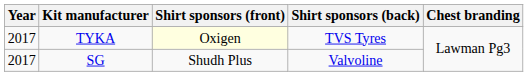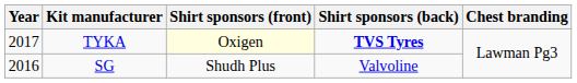TYKA | Shirt sponsors (back): normal -> bold
SG | Year: 2017 -> 2016
